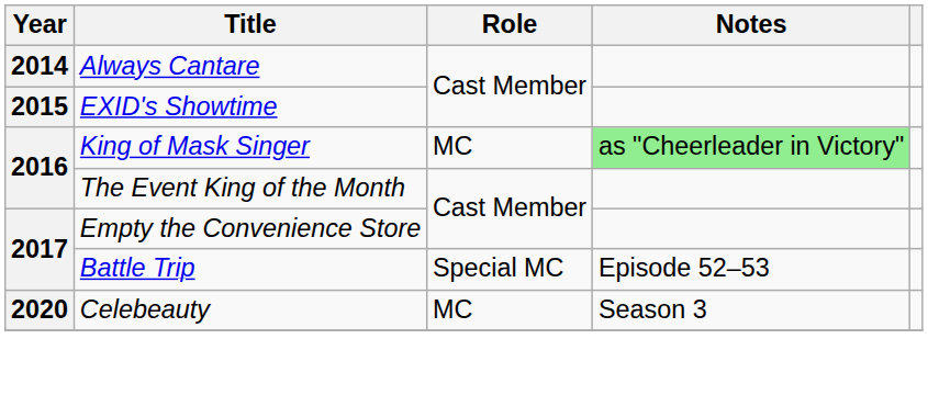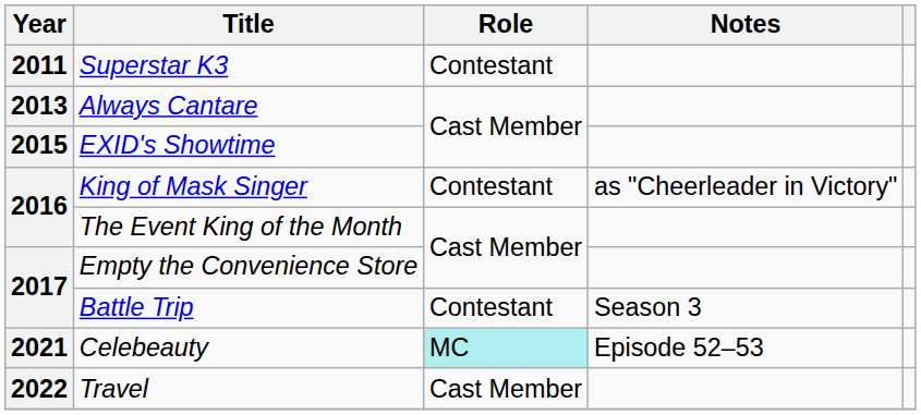+ row: 2011 | Superstar K3 | Contestant
Always Cantare | Year: 2014 -> 2013
King of Mask Singer | Role: MC -> Contestant
King of Mask Singer | Notes: lightgreen background -> no background
Battle Trip | Role: Special MC -> Contestant
Battle Trip | Notes: Episode 52–53 -> Season 3
Celebeauty | Year: 2020 -> 2021
Celebeauty | Role: no background -> paleturquoise background
Celebeauty | Notes: Season 3 -> Episode 52–53
+ row: 2022 | Travel | Cast Member
